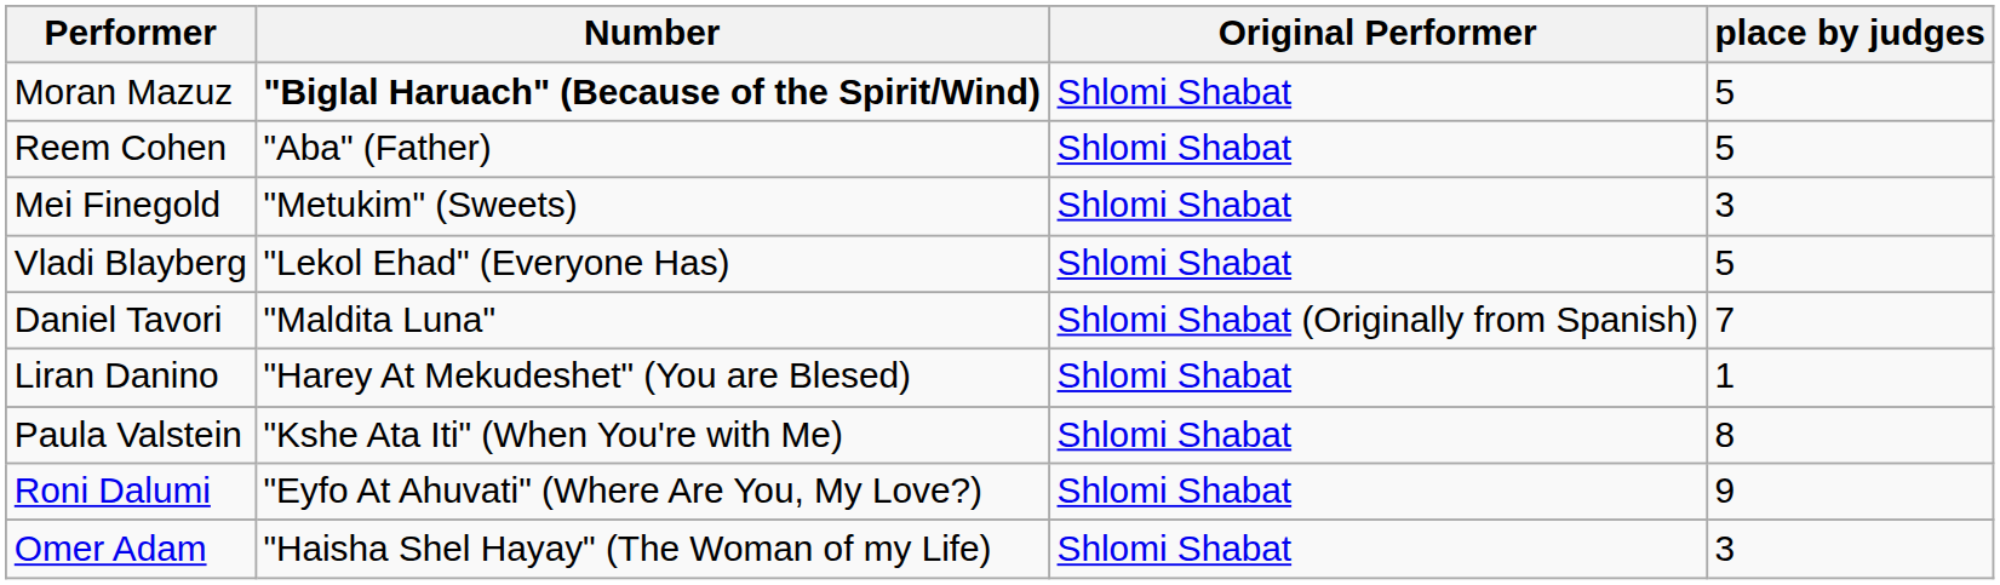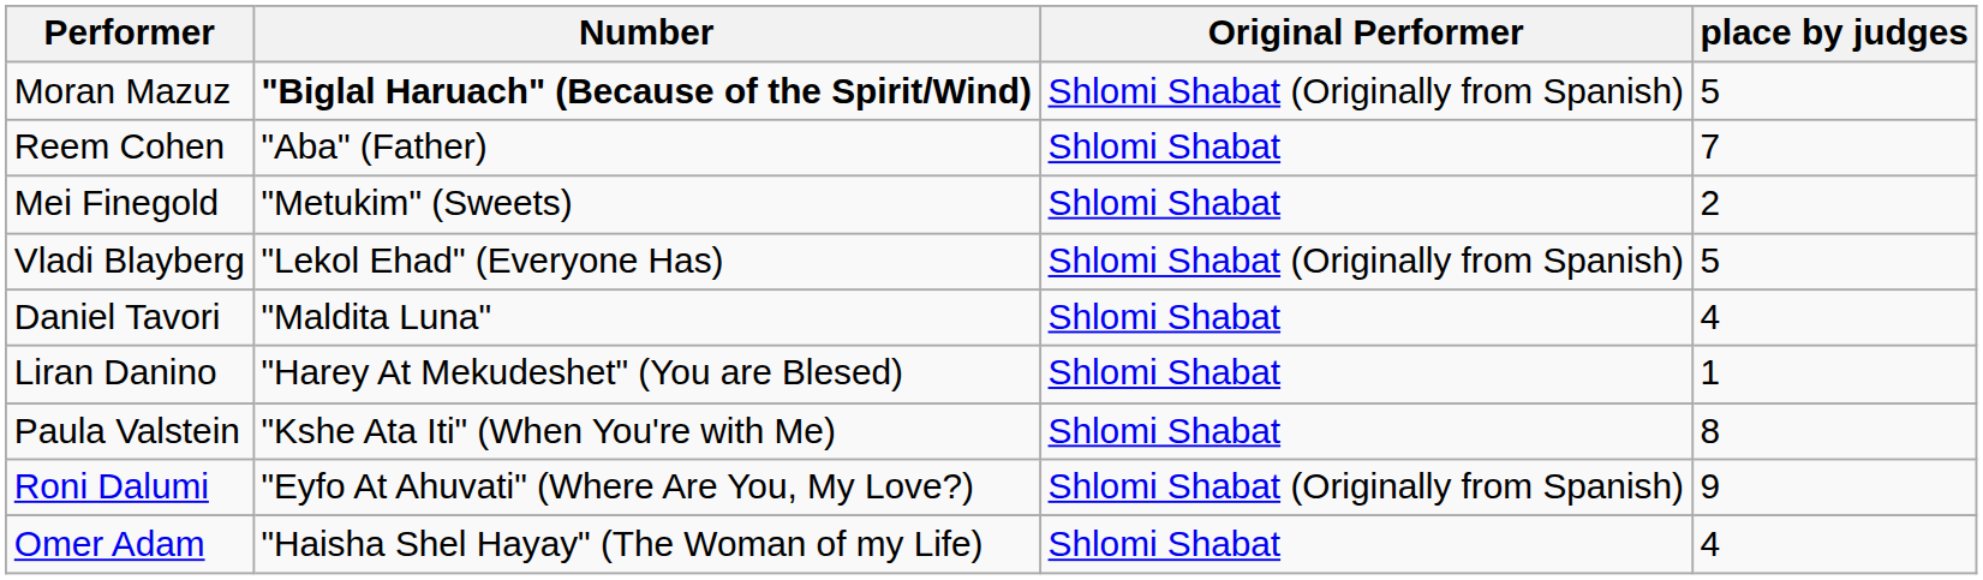Moran Mazuz | Original Performer: Shlomi Shabat -> Shlomi Shabat (Originally from Spanish)
Reem Cohen | place by judges: 5 -> 7
Mei Finegold | place by judges: 3 -> 2
Vladi Blayberg | Original Performer: Shlomi Shabat -> Shlomi Shabat (Originally from Spanish)
Daniel Tavori | Original Performer: Shlomi Shabat (Originally from Spanish) -> Shlomi Shabat
Daniel Tavori | place by judges: 7 -> 4
Roni Dalumi | Original Performer: Shlomi Shabat -> Shlomi Shabat (Originally from Spanish)
Omer Adam | place by judges: 3 -> 4
